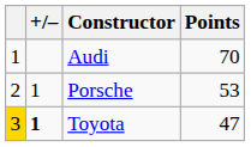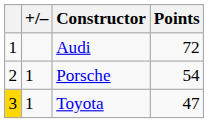Audi | Points: 70 -> 72
Porsche | Points: 53 -> 54
Toyota | +/–: bold -> normal
